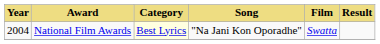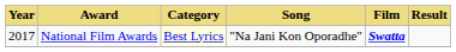National Film Awards | Year: 2004 -> 2017
National Film Awards | Film: normal -> bold
